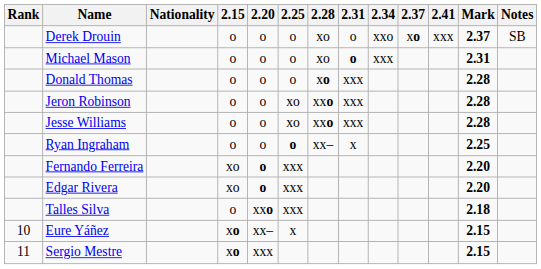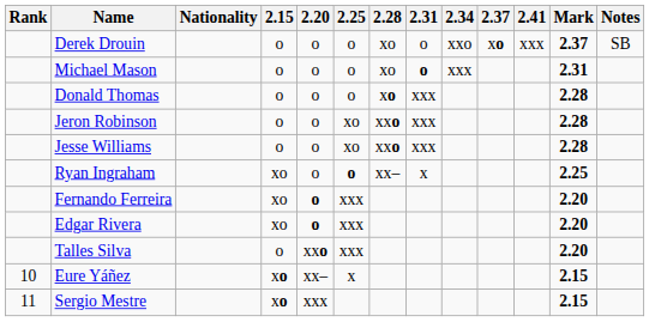Ryan Ingraham | 2.15: o -> xo
Talles Silva | Mark: 2.18 -> 2.20
